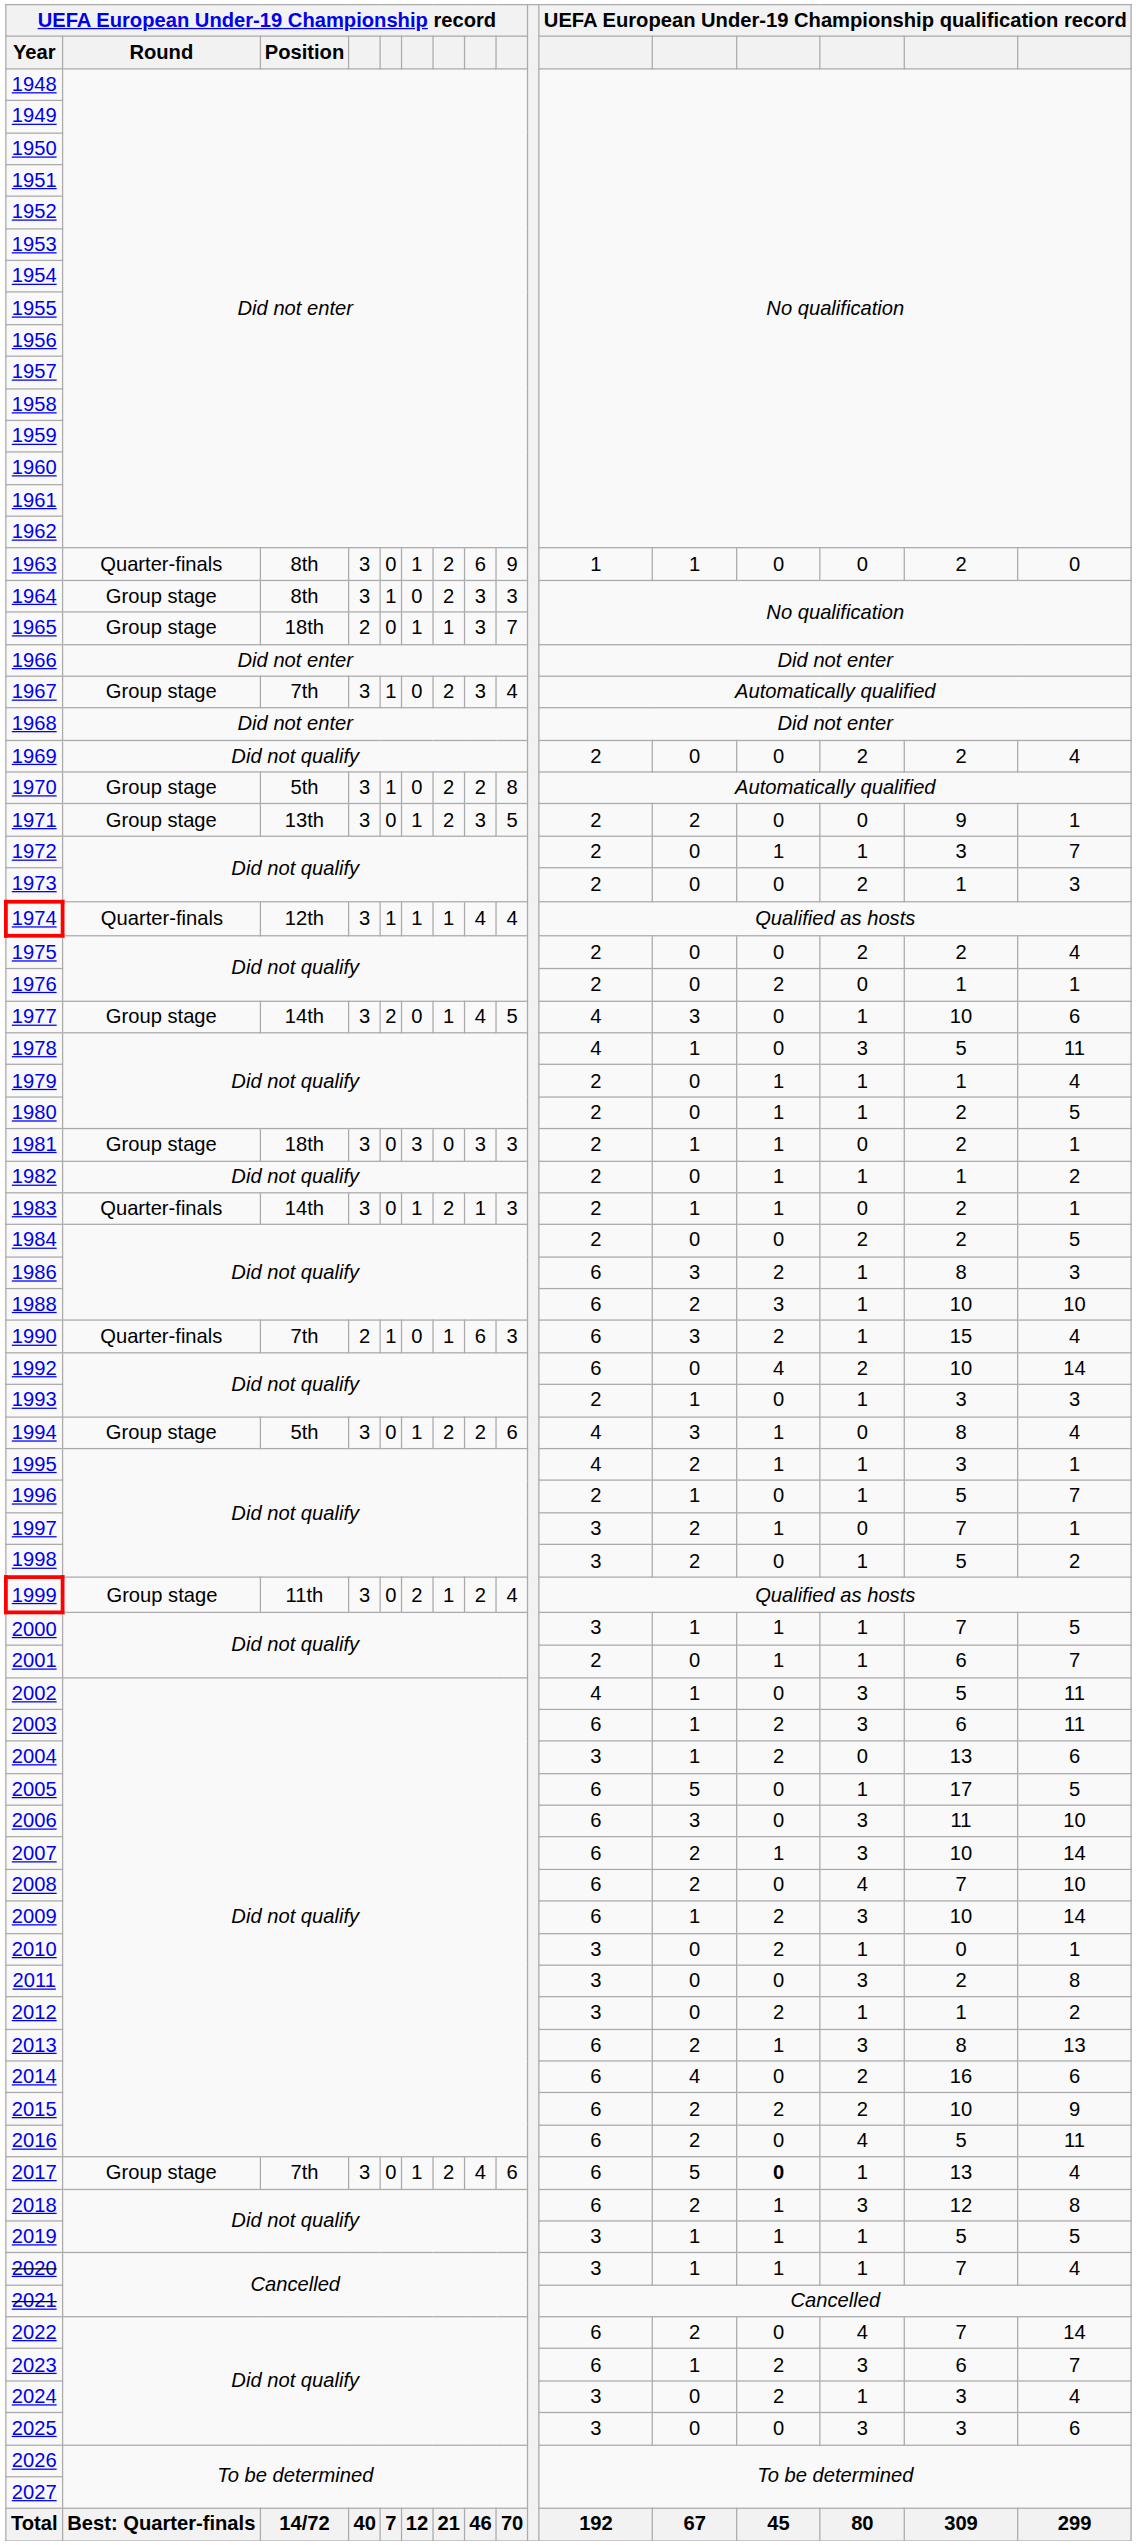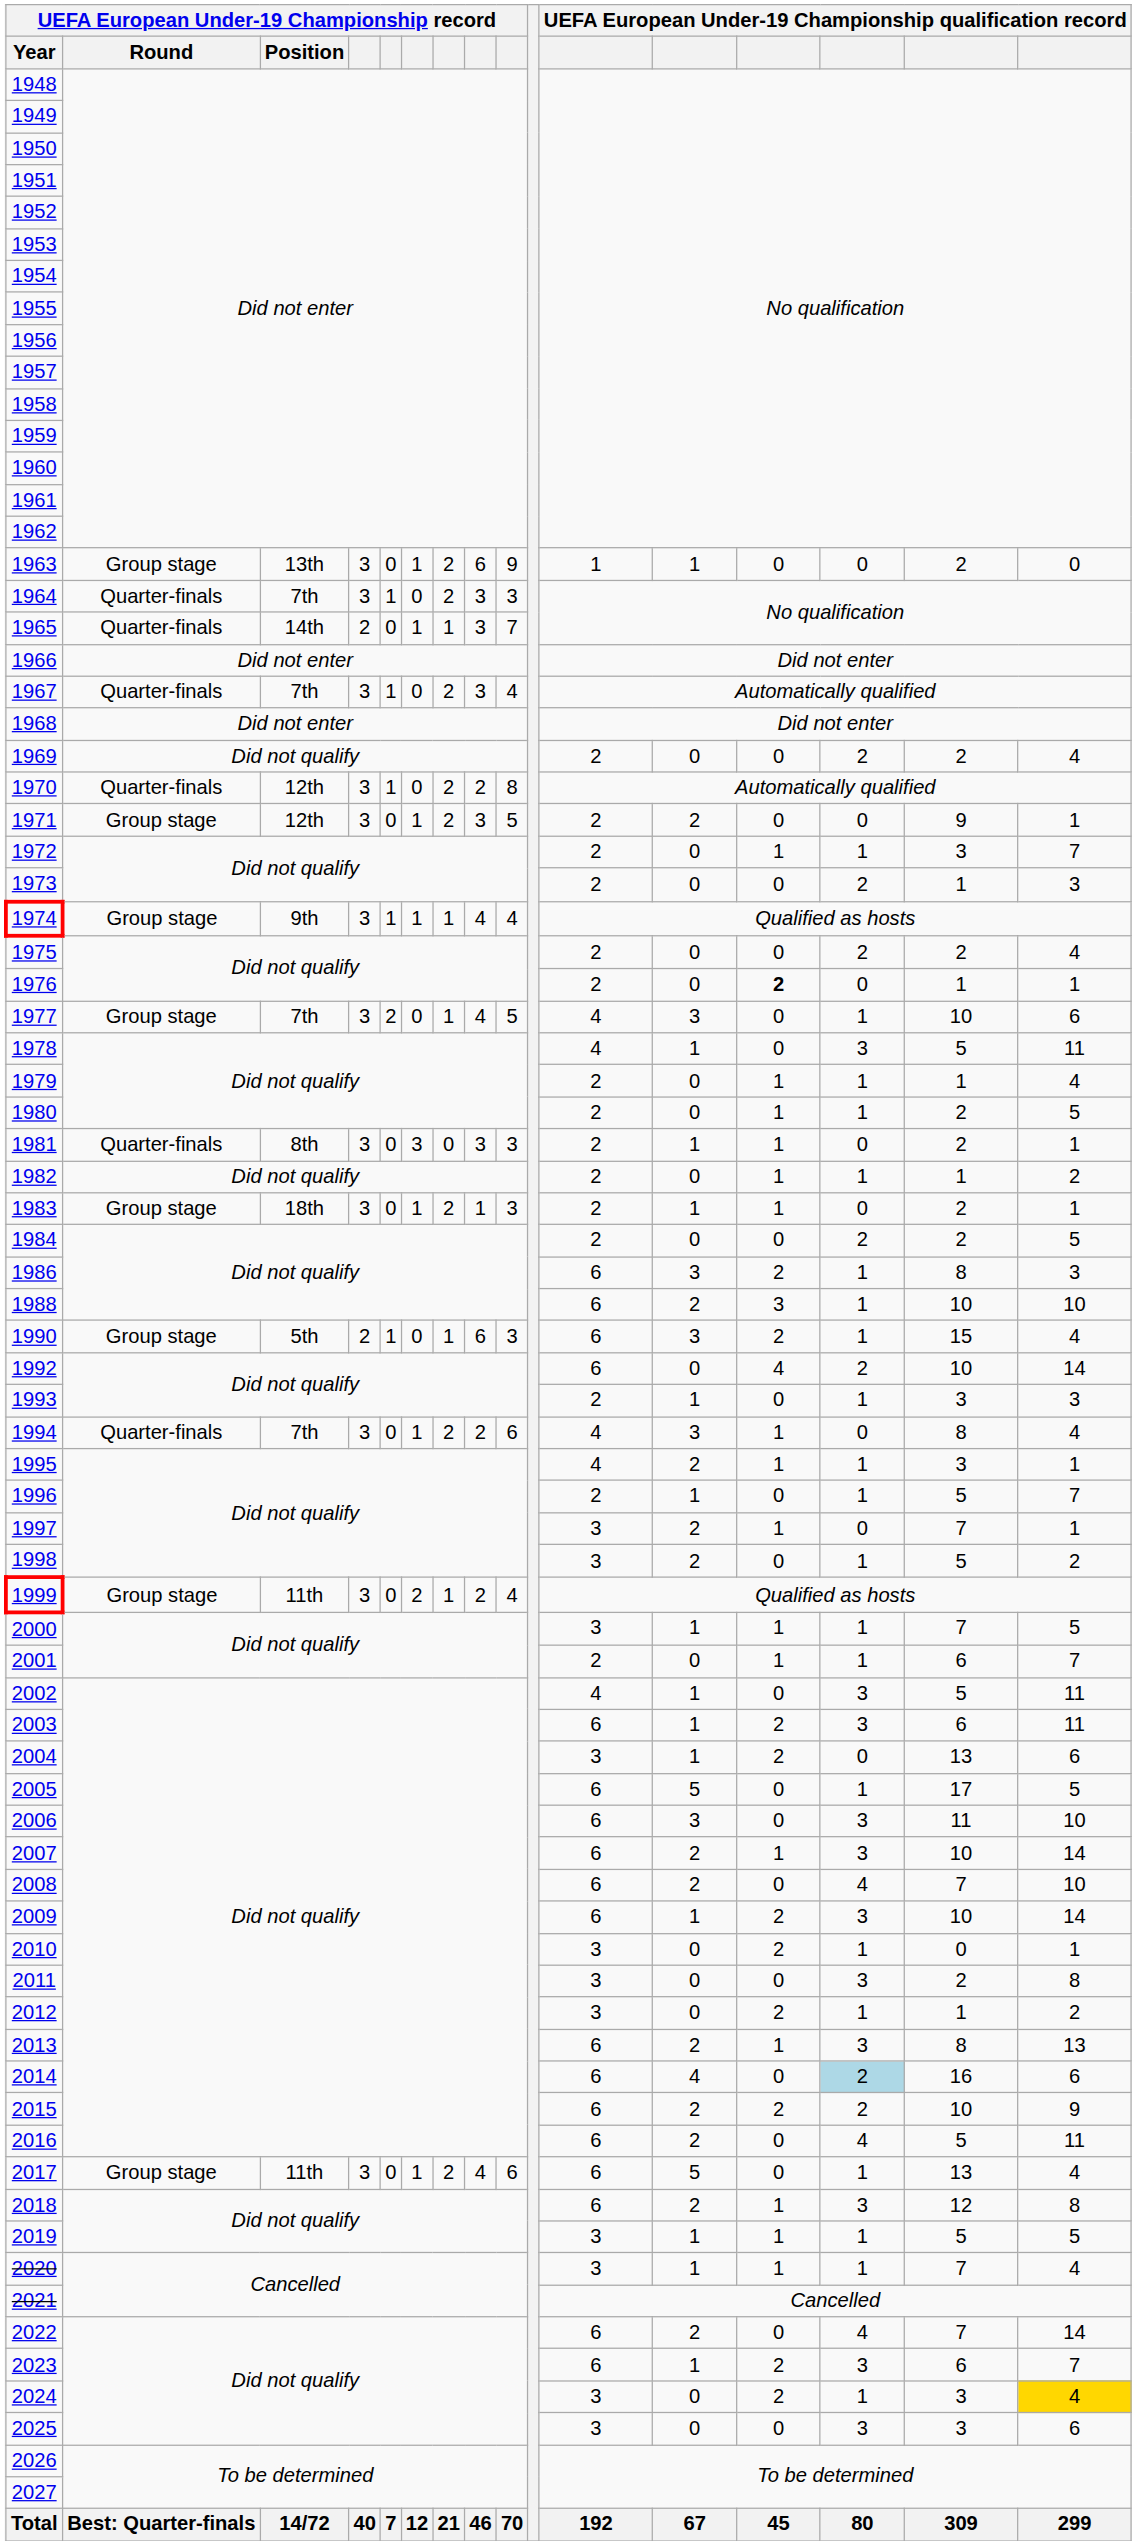1963 | UEFA European Under-19 Championship record / Round: Quarter-finals -> Group stage
1963 | UEFA European Under-19 Championship record / Position: 8th -> 13th
1964 | UEFA European Under-19 Championship record / Round: Group stage -> Quarter-finals
1964 | UEFA European Under-19 Championship record / Position: 8th -> 7th
1965 | UEFA European Under-19 Championship record / Round: Group stage -> Quarter-finals
1965 | UEFA European Under-19 Championship record / Position: 18th -> 14th
1967 | UEFA European Under-19 Championship record / Round: Group stage -> Quarter-finals
1970 | UEFA European Under-19 Championship record / Round: Group stage -> Quarter-finals
1970 | UEFA European Under-19 Championship record / Position: 5th -> 12th
1971 | UEFA European Under-19 Championship record / Position: 13th -> 12th
1974 | UEFA European Under-19 Championship record / Round: Quarter-finals -> Group stage
1974 | UEFA European Under-19 Championship record / Position: 12th -> 9th
1976 | column 13: normal -> bold
1977 | UEFA European Under-19 Championship record / Position: 14th -> 7th
1981 | UEFA European Under-19 Championship record / Round: Group stage -> Quarter-finals
1981 | UEFA European Under-19 Championship record / Position: 18th -> 8th
1983 | UEFA European Under-19 Championship record / Round: Quarter-finals -> Group stage
1983 | UEFA European Under-19 Championship record / Position: 14th -> 18th
1990 | UEFA European Under-19 Championship record / Round: Quarter-finals -> Group stage
1990 | UEFA European Under-19 Championship record / Position: 7th -> 5th
1994 | UEFA European Under-19 Championship record / Round: Group stage -> Quarter-finals
1994 | UEFA European Under-19 Championship record / Position: 5th -> 7th
2014 | column 14: no background -> lightblue background
2017 | UEFA European Under-19 Championship record / Position: 7th -> 11th
2017 | column 13: bold -> normal
2024 | column 16: no background -> gold background
